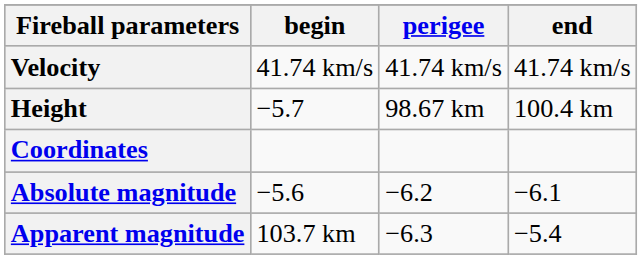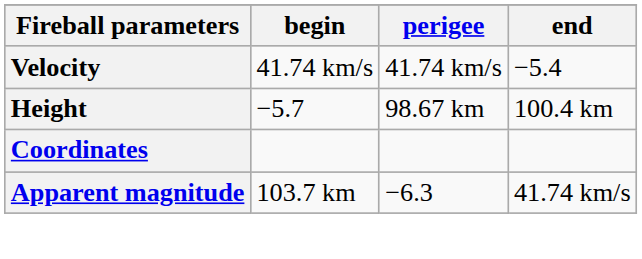Velocity | end: 41.74 km/s -> −5.4
- row: Absolute magnitude | −5.6 | −6.2 | −6.1
Apparent magnitude | end: −5.4 -> 41.74 km/s
